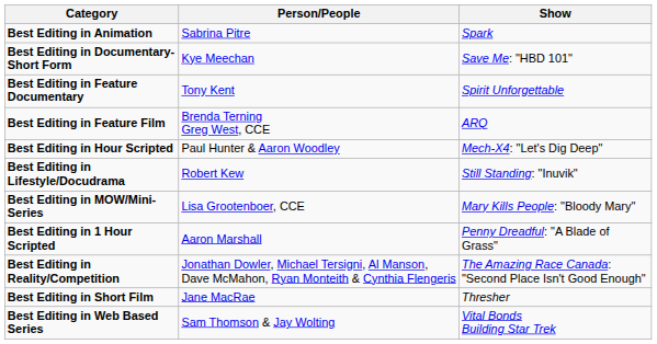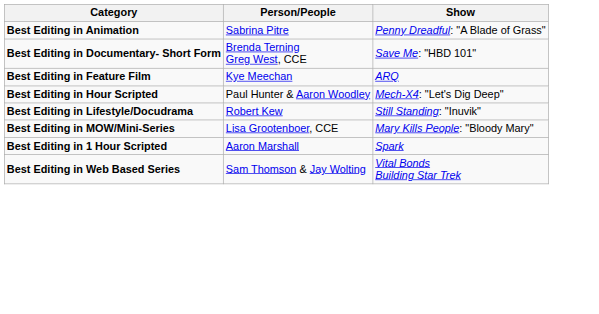Best Editing in Animation | Show: Spark -> Penny Dreadful: "A Blade of Grass"
Best Editing in Documentary- Short Form | Person/People: Kye Meechan -> Brenda Terning Greg West, CCE
- row: Best Editing in Feature Documentary | Tony Kent | Spirit Unforgettable
Best Editing in Feature Film | Person/People: Brenda Terning Greg West, CCE -> Kye Meechan
Best Editing in 1 Hour Scripted | Show: Penny Dreadful: "A Blade of Grass" -> Spark
- row: Best Editing in Reality/Competition | Jonathan Dowler, Michael Tersigni, Al Manson, Dave McMahon, Ryan Monteith & Cynthia Flengeris | The Amazing Race Canada: "Second Place Isn't Good Enough"
- row: Best Editing in Short Film | Jane MacRae | Thresher
